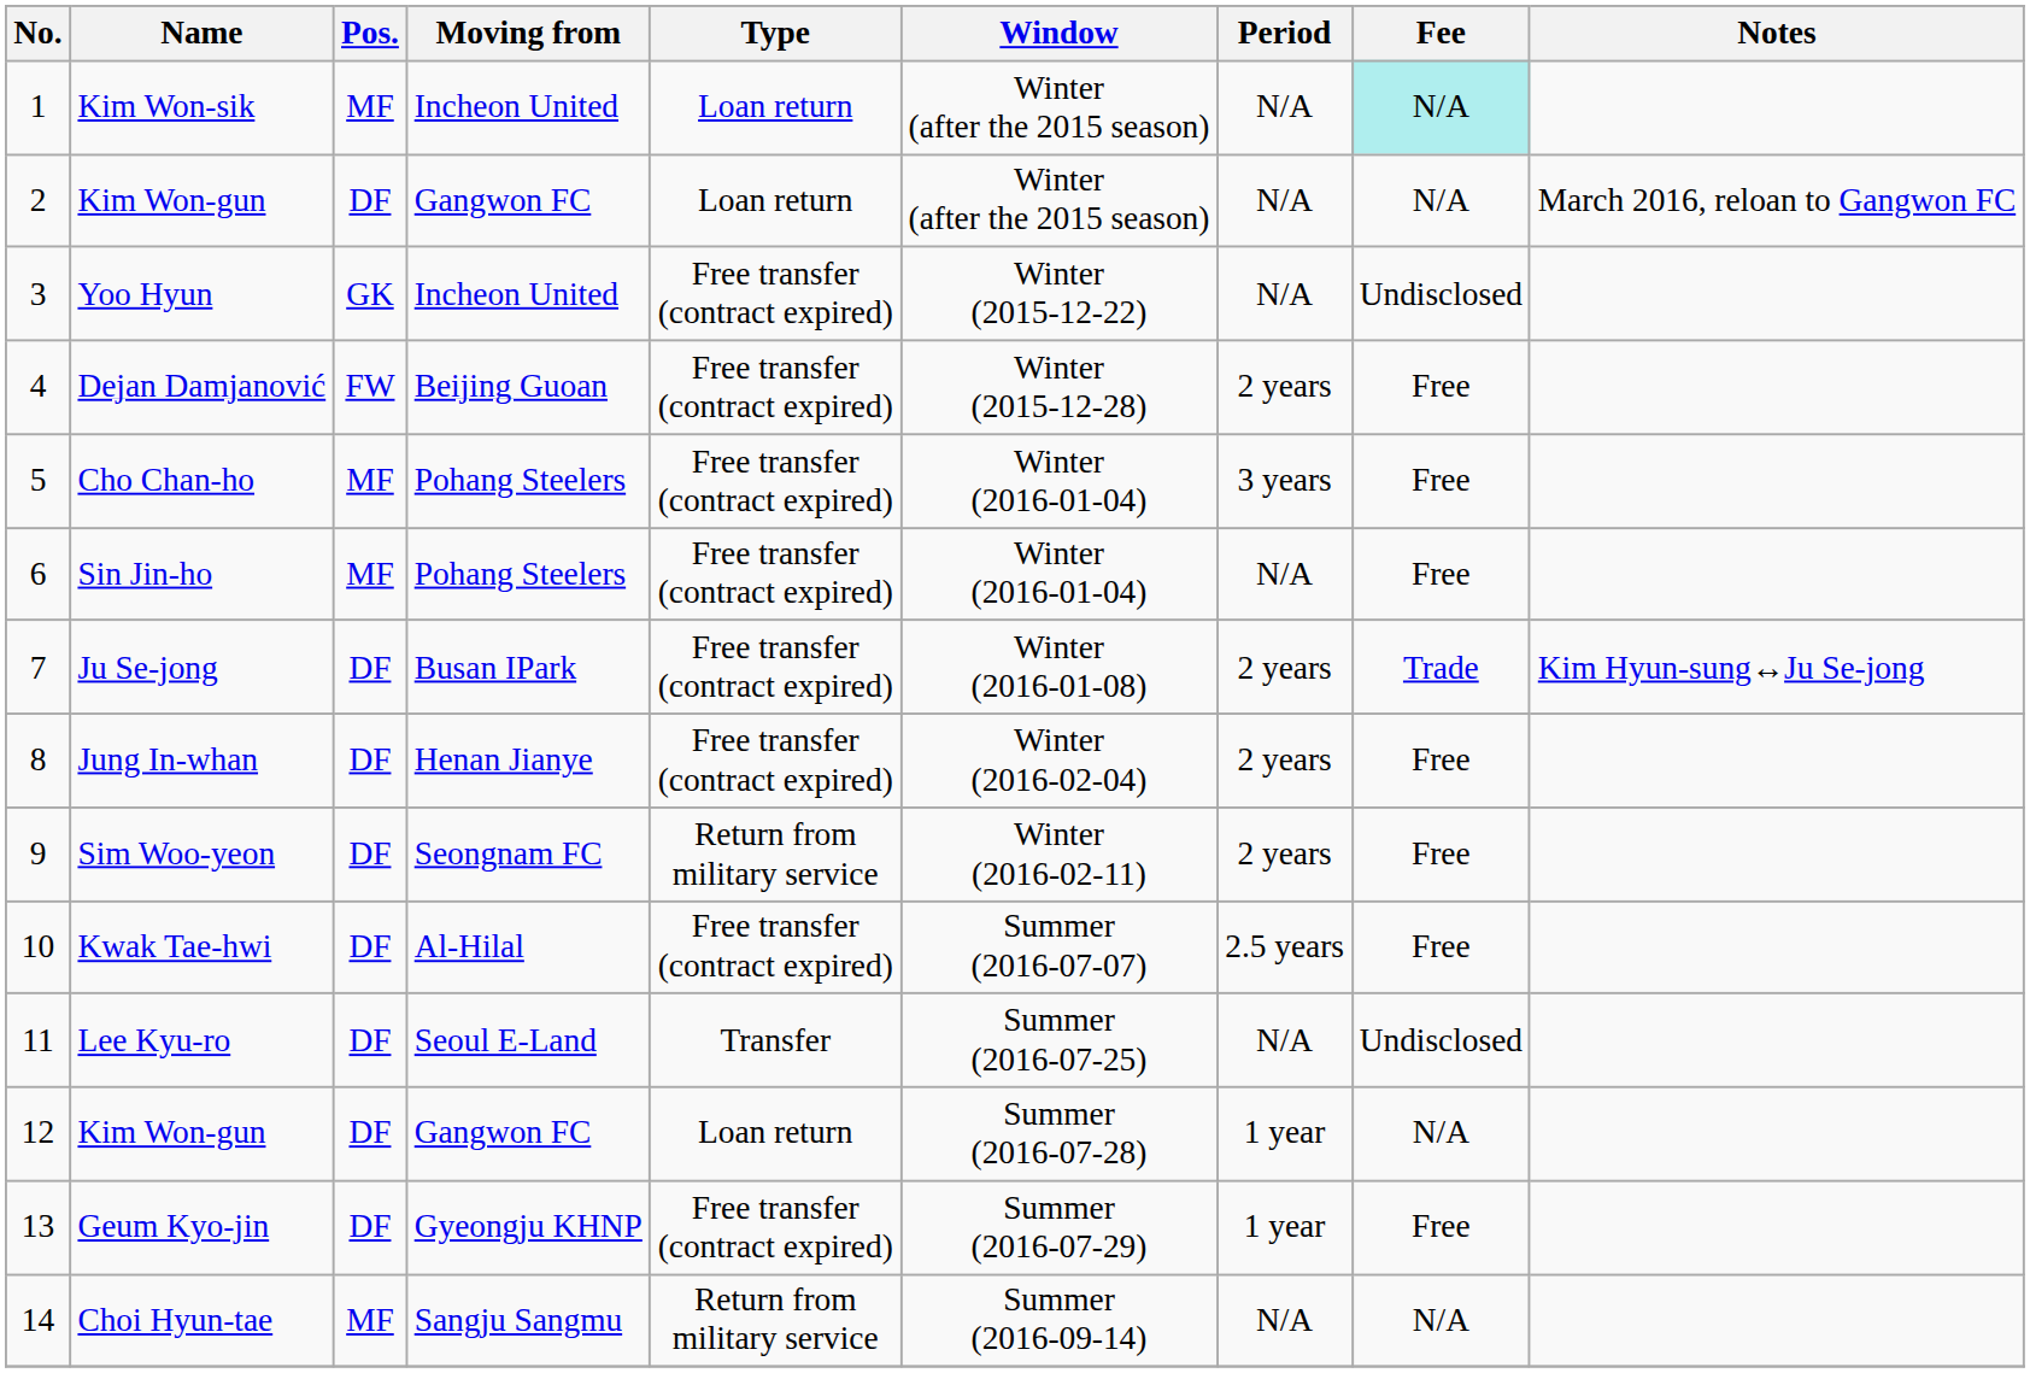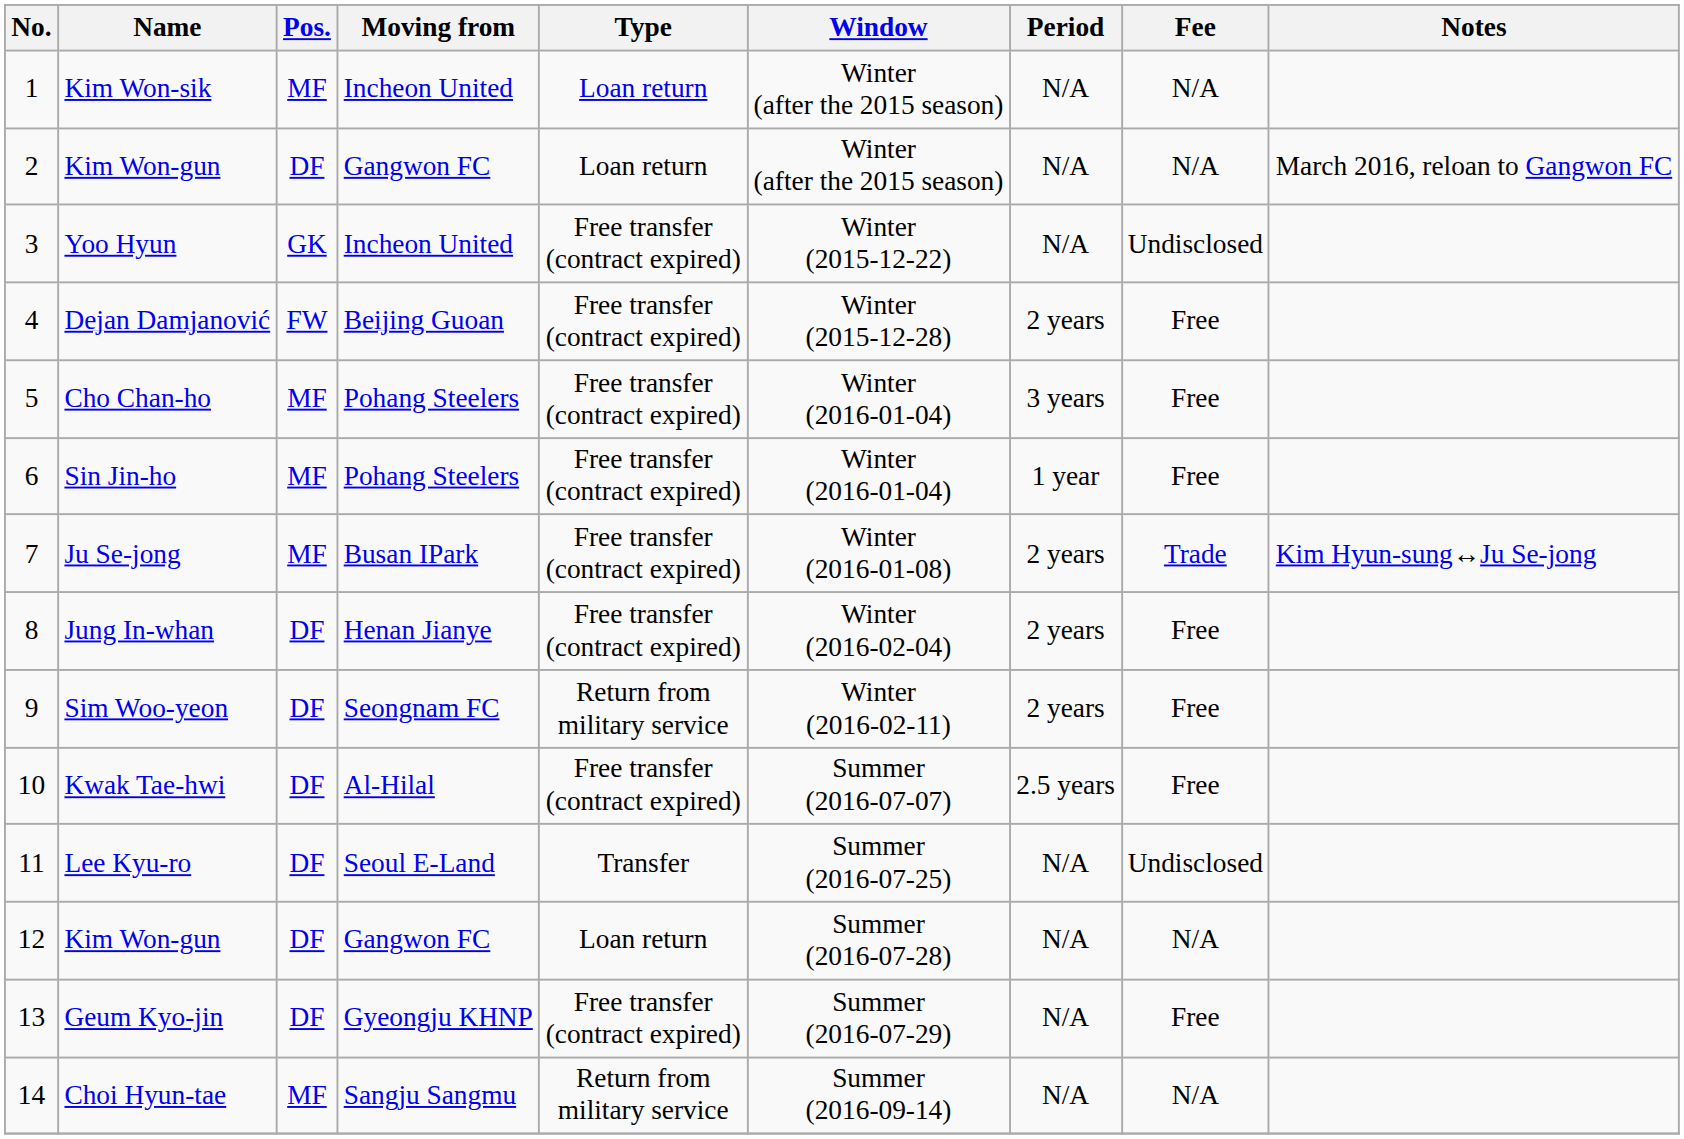Kim Won-sik | Fee: paleturquoise background -> no background
Sin Jin-ho | Period: N/A -> 1 year
Ju Se-jong | Pos.: DF -> MF
12 / Kim Won-gun | Period: 1 year -> N/A
Geum Kyo-jin | Period: 1 year -> N/A
